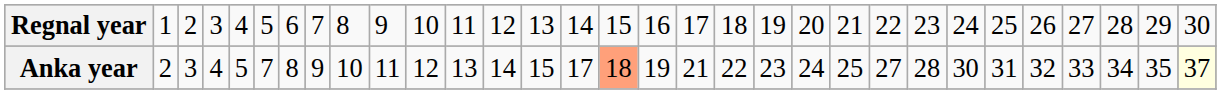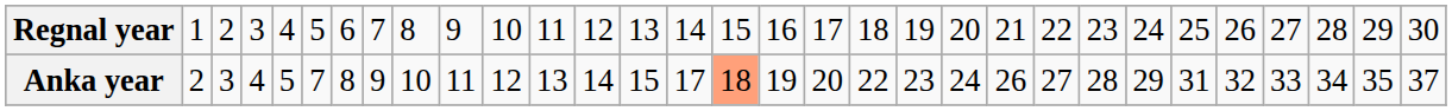Anka year | column 18: 21 -> 20
Anka year | column 22: 25 -> 26
Anka year | column 25: 30 -> 29
Anka year | column 31: lightyellow background -> no background
